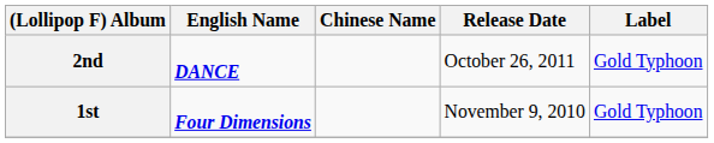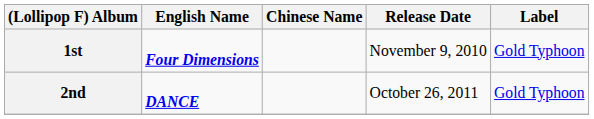rows swapped: 1st <-> 2nd
